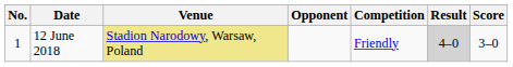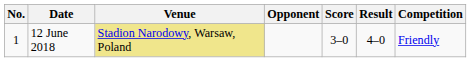columns swapped: Score <-> Competition
12 June 2018 | Result: lightgrey background -> no background
